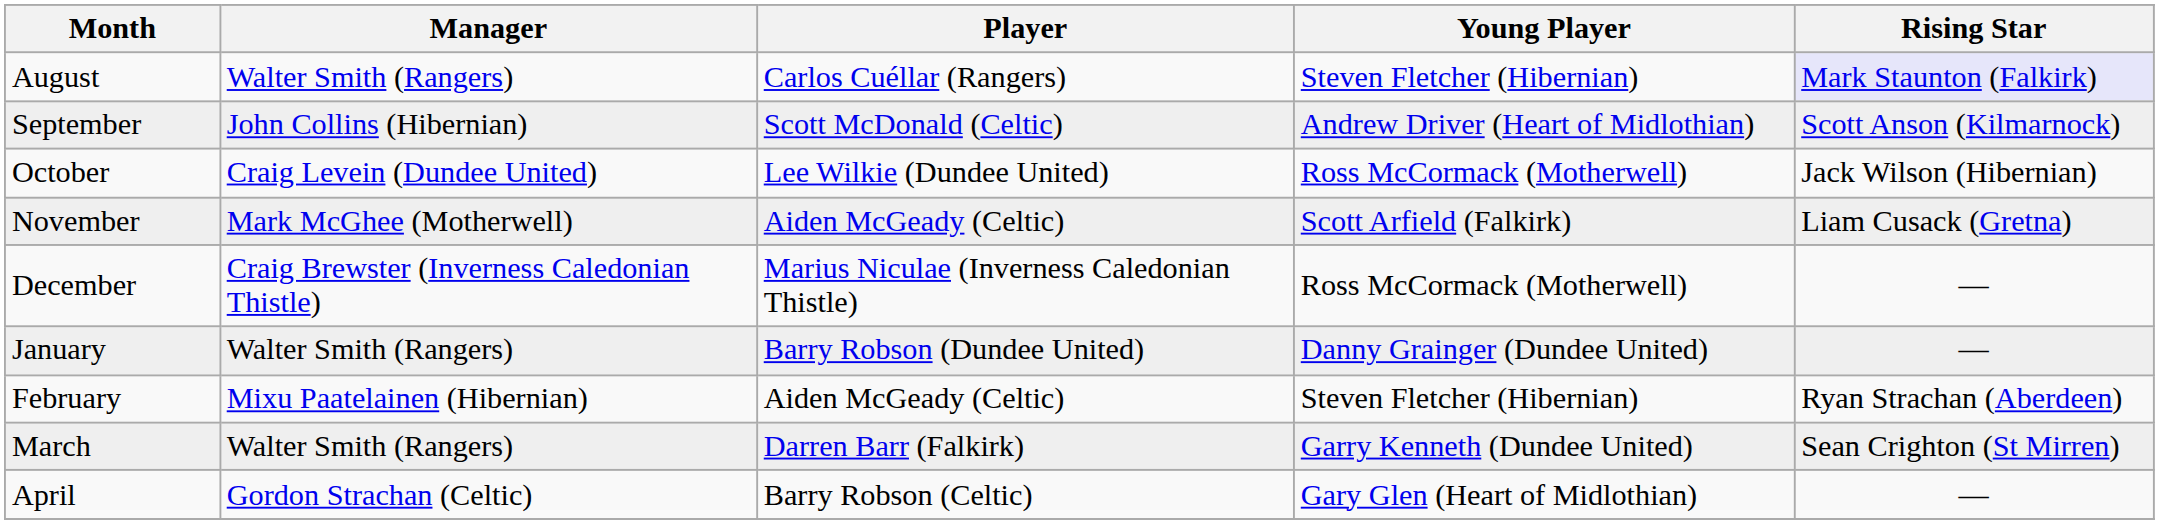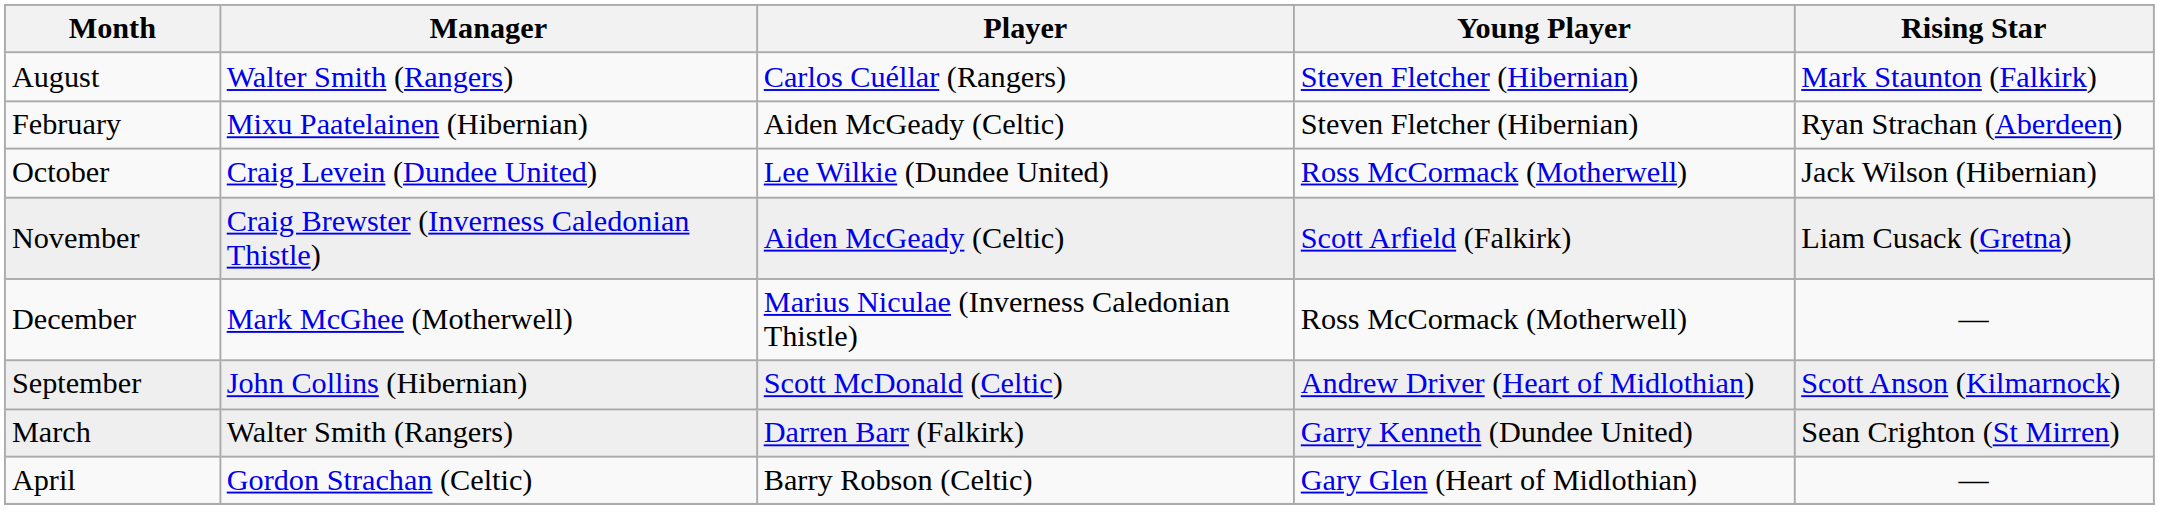August | Rising Star: lavender background -> no background
rows swapped: September <-> February
November | Manager: Mark McGhee (Motherwell) -> Craig Brewster (Inverness Caledonian Thistle)
December | Manager: Craig Brewster (Inverness Caledonian Thistle) -> Mark McGhee (Motherwell)
- row: January | Walter Smith (Rangers) | Barry Robson (Dundee United) | Danny Grainger (Dundee United) | —
